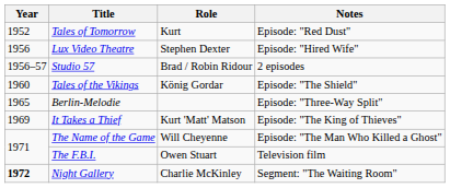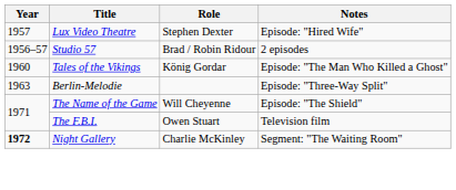- row: 1952 | Tales of Tomorrow | Kurt | Episode: "Red Dust"
Lux Video Theatre | Year: 1956 -> 1957
Tales of the Vikings | Notes: Episode: "The Shield" -> Episode: "The Man Who Killed a Ghost"
Berlin-Melodie | Year: 1965 -> 1963
- row: 1969 | It Takes a Thief | Kurt 'Matt' Matson | Episode: "The King of Thieves"
The Name of the Game | Notes: Episode: "The Man Who Killed a Ghost" -> Episode: "The Shield"
